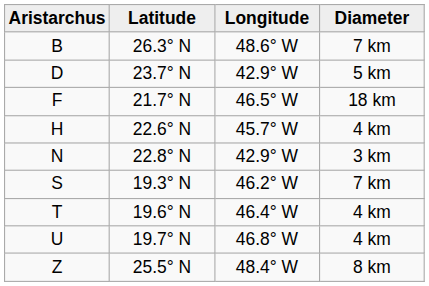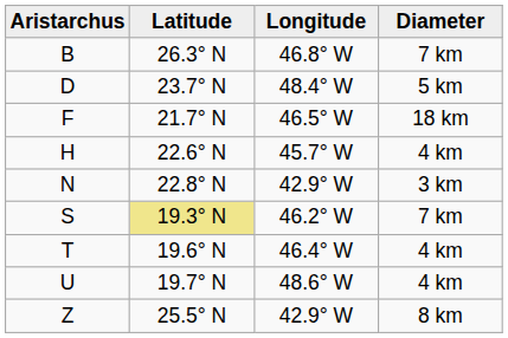B | Longitude: 48.6° W -> 46.8° W
D | Longitude: 42.9° W -> 48.4° W
S | Latitude: no background -> khaki background
U | Longitude: 46.8° W -> 48.6° W
Z | Longitude: 48.4° W -> 42.9° W
